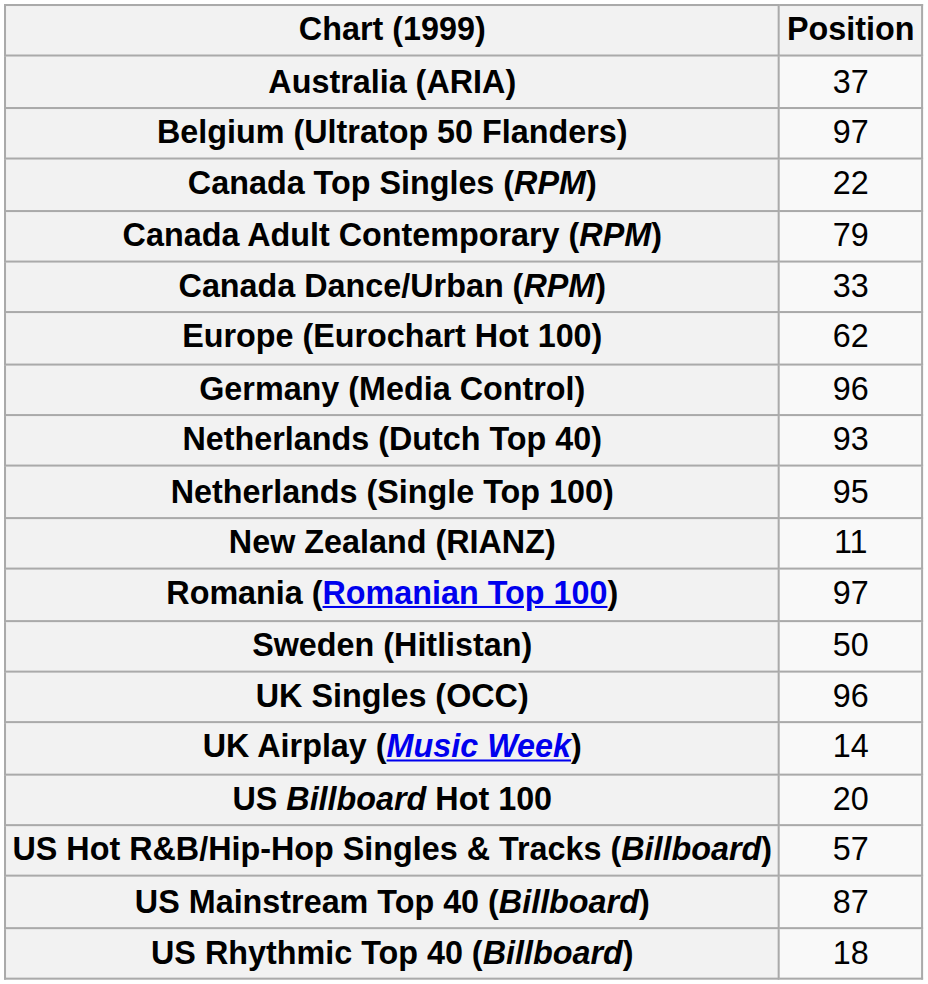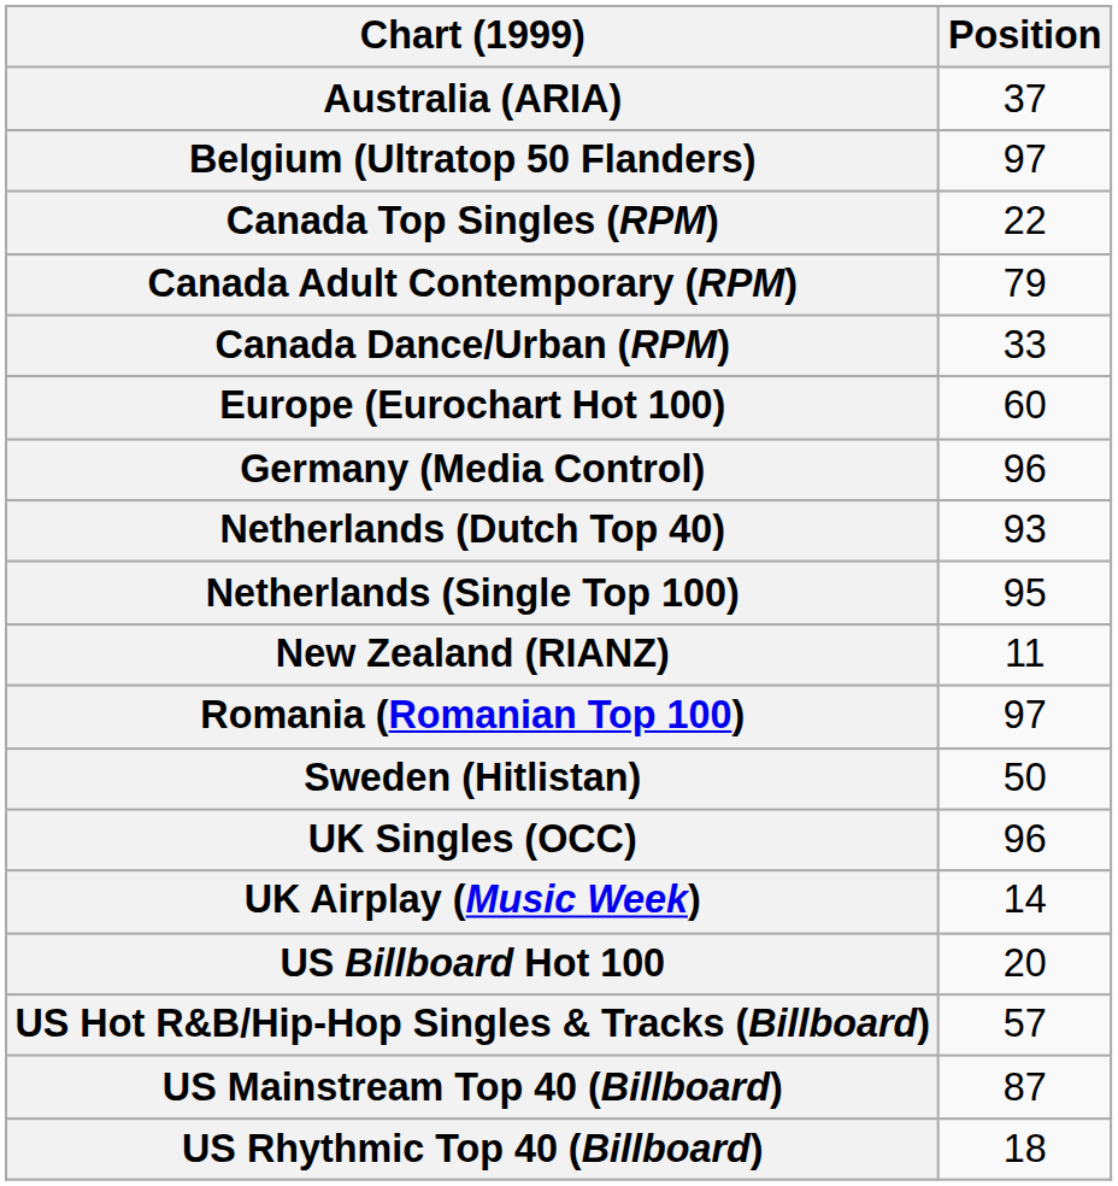Europe (Eurochart Hot 100) | Position: 62 -> 60
